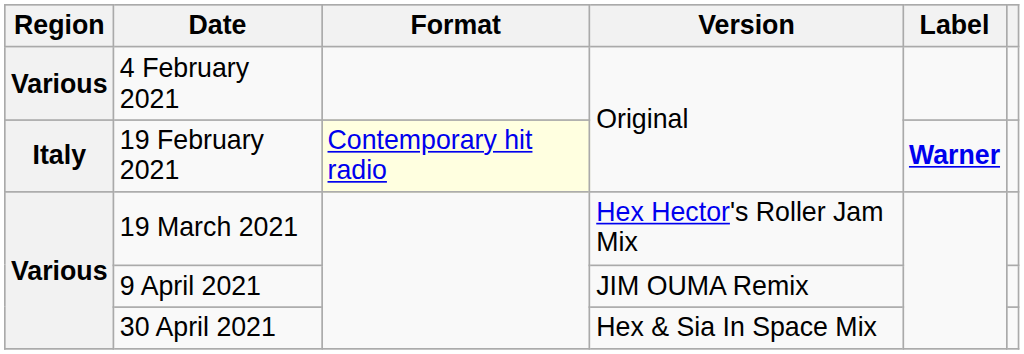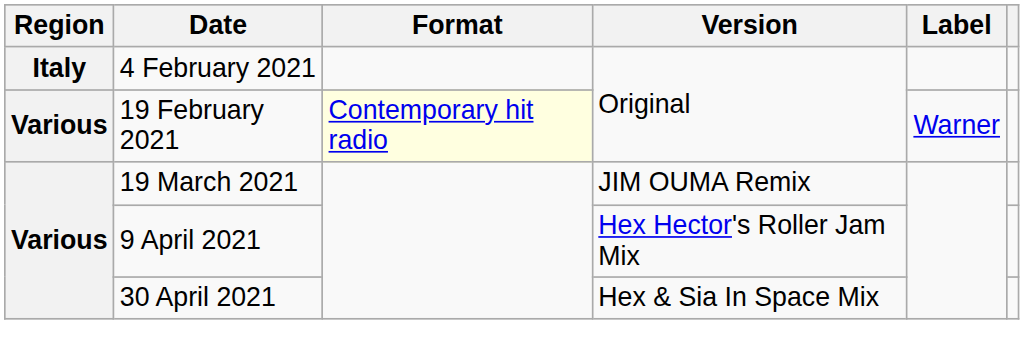4 February 2021 | Region: Various -> Italy
19 February 2021 | Region: Italy -> Various
19 February 2021 | Label: bold -> normal
19 March 2021 | Version: Hex Hector's Roller Jam Mix -> JIM OUMA Remix
9 April 2021 | Version: JIM OUMA Remix -> Hex Hector's Roller Jam Mix
